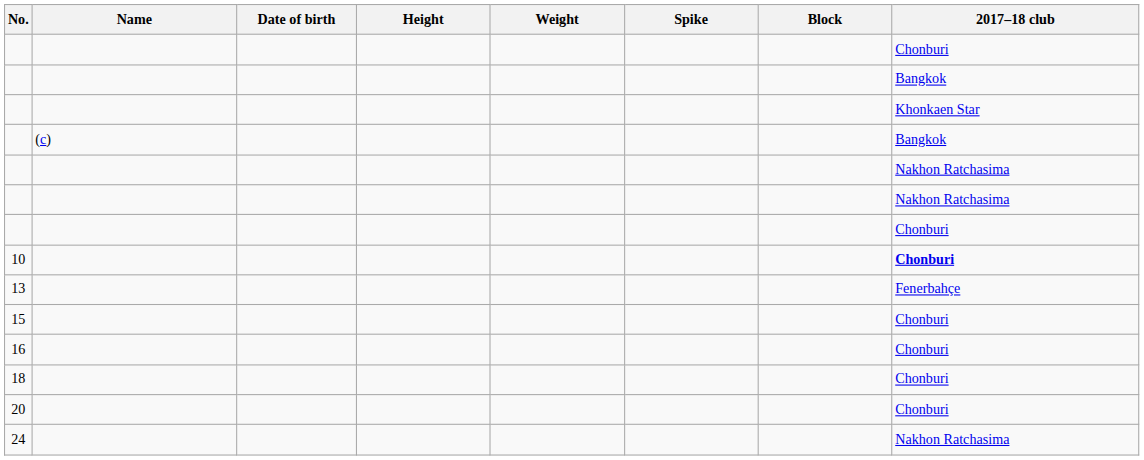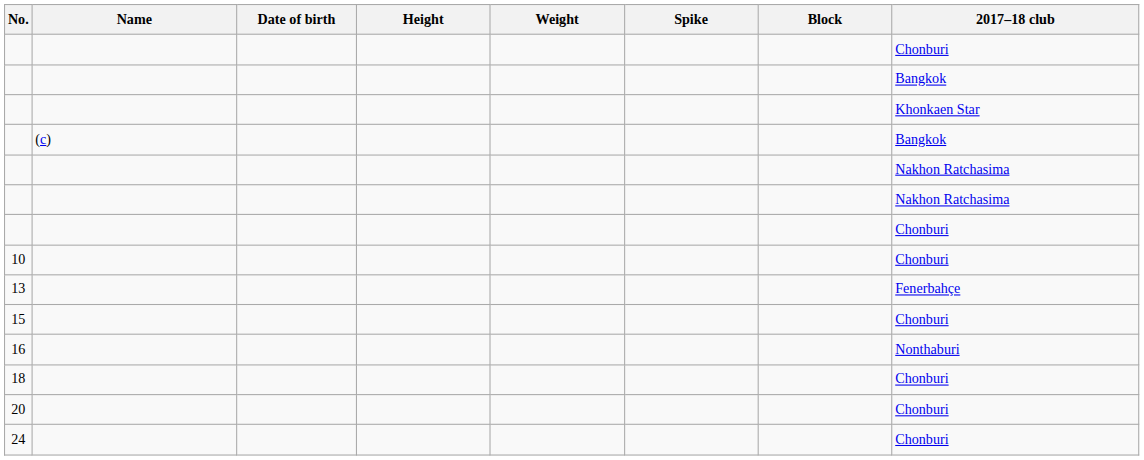10 | 2017–18 club: bold -> normal
16 | 2017–18 club: Chonburi -> Nonthaburi
24 | 2017–18 club: Nakhon Ratchasima -> Chonburi
